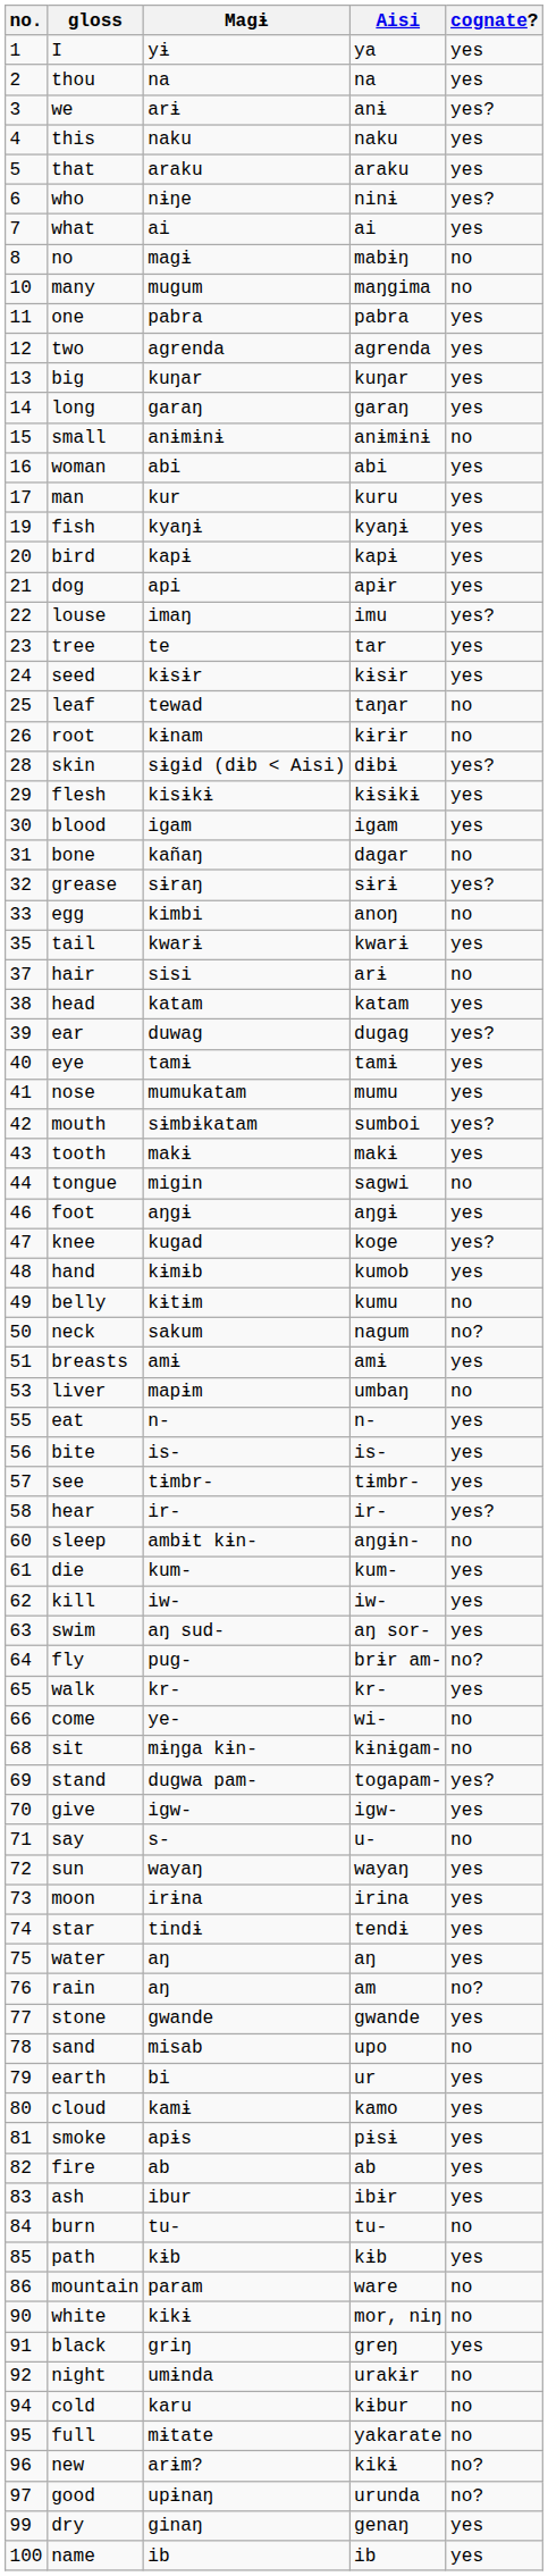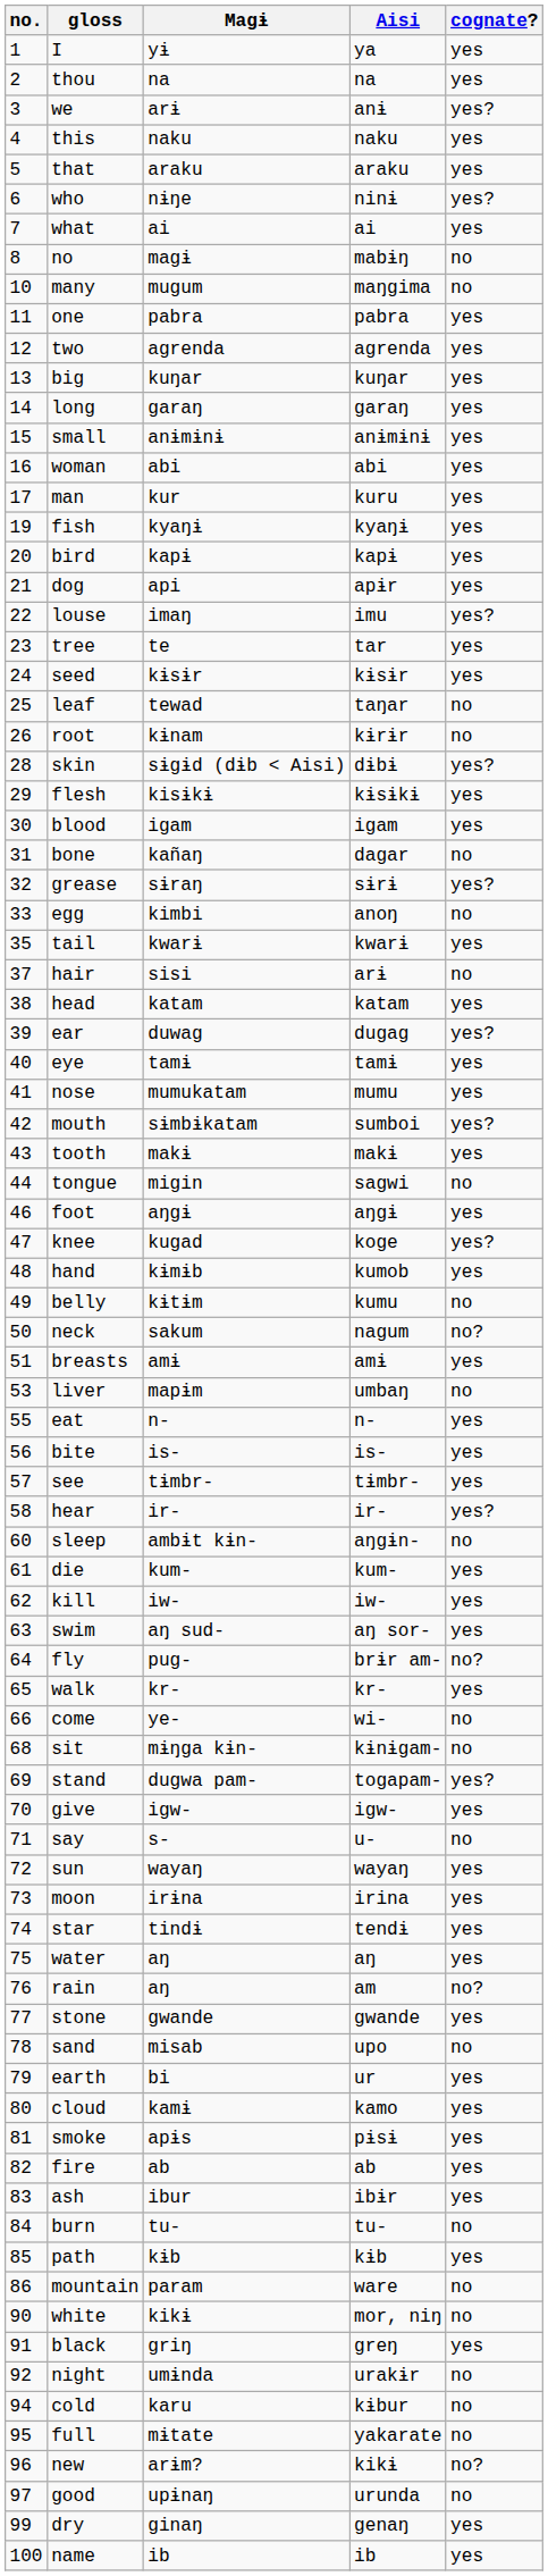small | cognate?: no -> yes
good | cognate?: no? -> no
